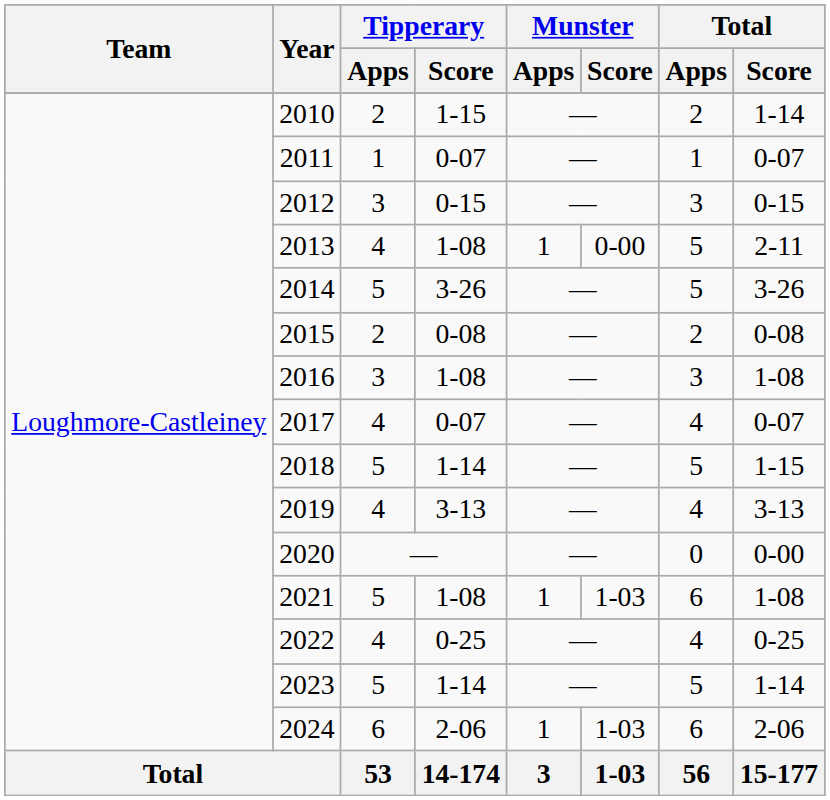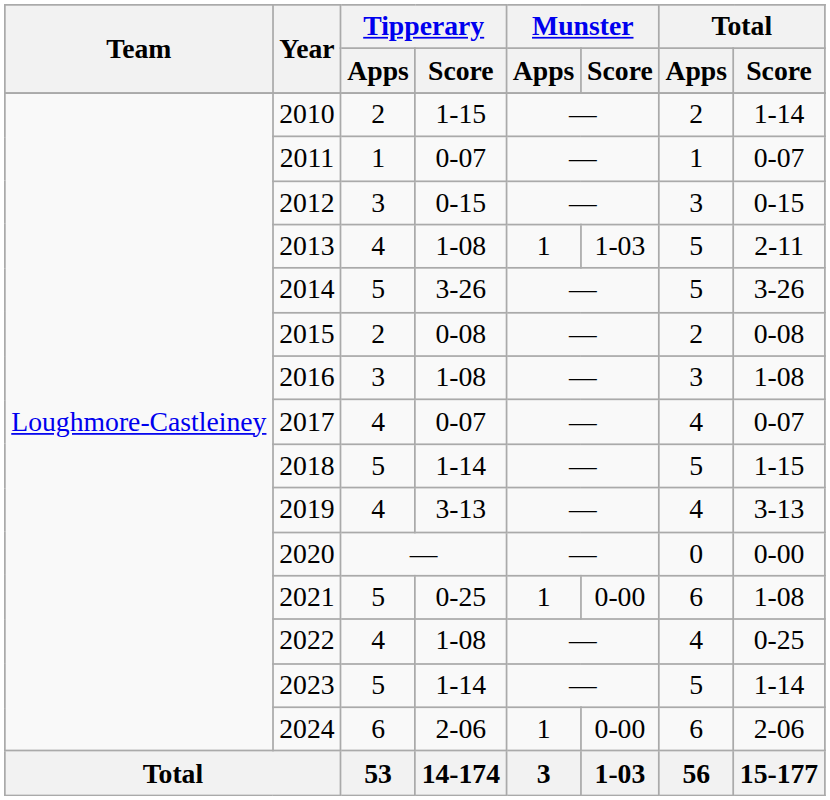2013 | Munster / Score: 0-00 -> 1-03
2021 | Tipperary / Score: 1-08 -> 0-25
2021 | Munster / Score: 1-03 -> 0-00
2022 | Tipperary / Score: 0-25 -> 1-08
2024 | Munster / Score: 1-03 -> 0-00
